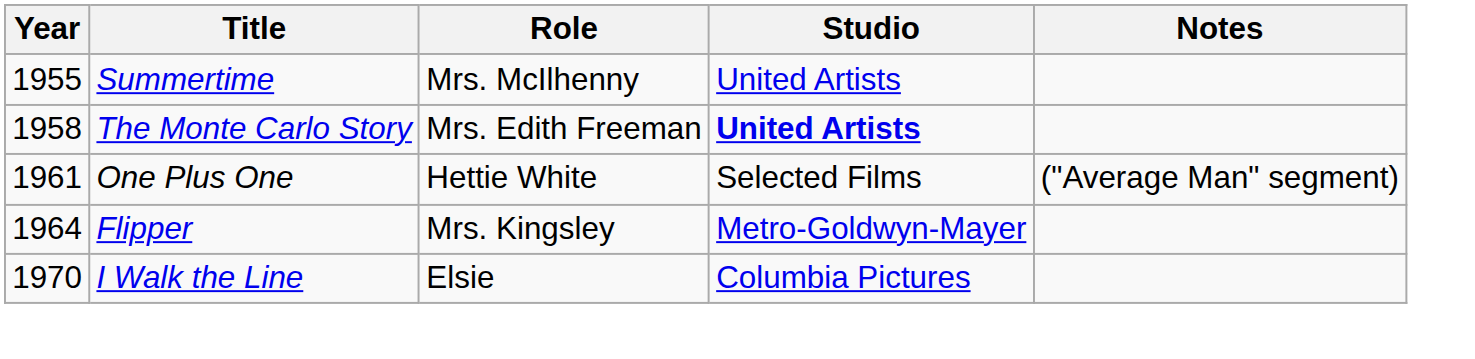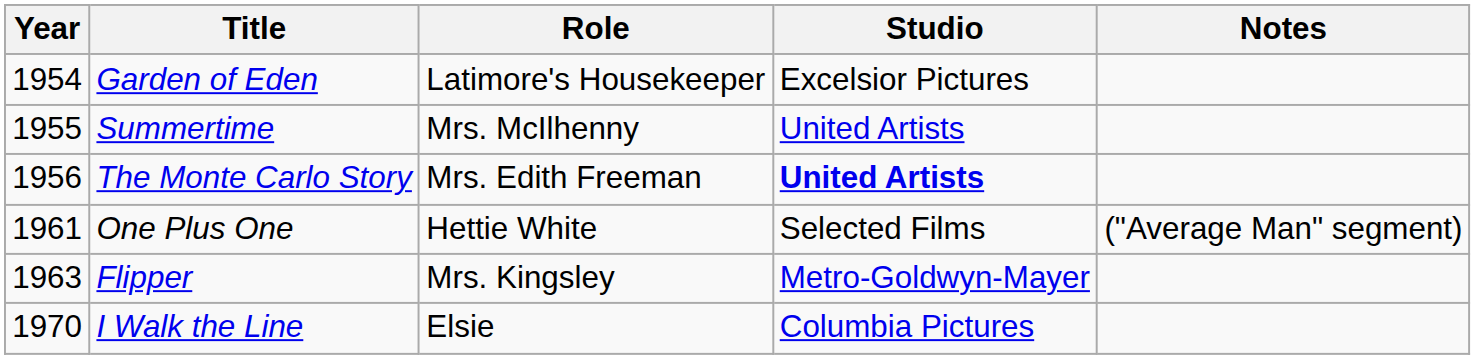+ row: 1954 | Garden of Eden | Latimore's Housekeeper | Excelsior Pictures
The Monte Carlo Story | Year: 1958 -> 1956
Flipper | Year: 1964 -> 1963
